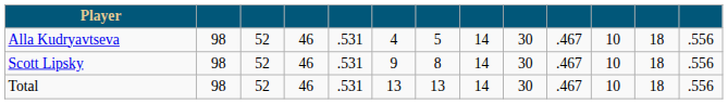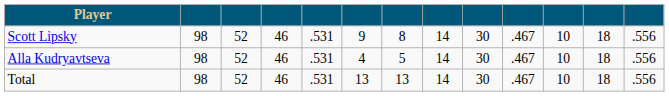rows swapped: Alla Kudryavtseva <-> Scott Lipsky
